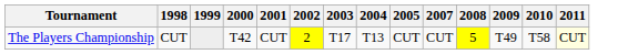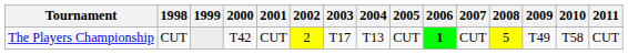+ column: 2006 | 1
The Players Championship | 2011: lightyellow background -> no background
